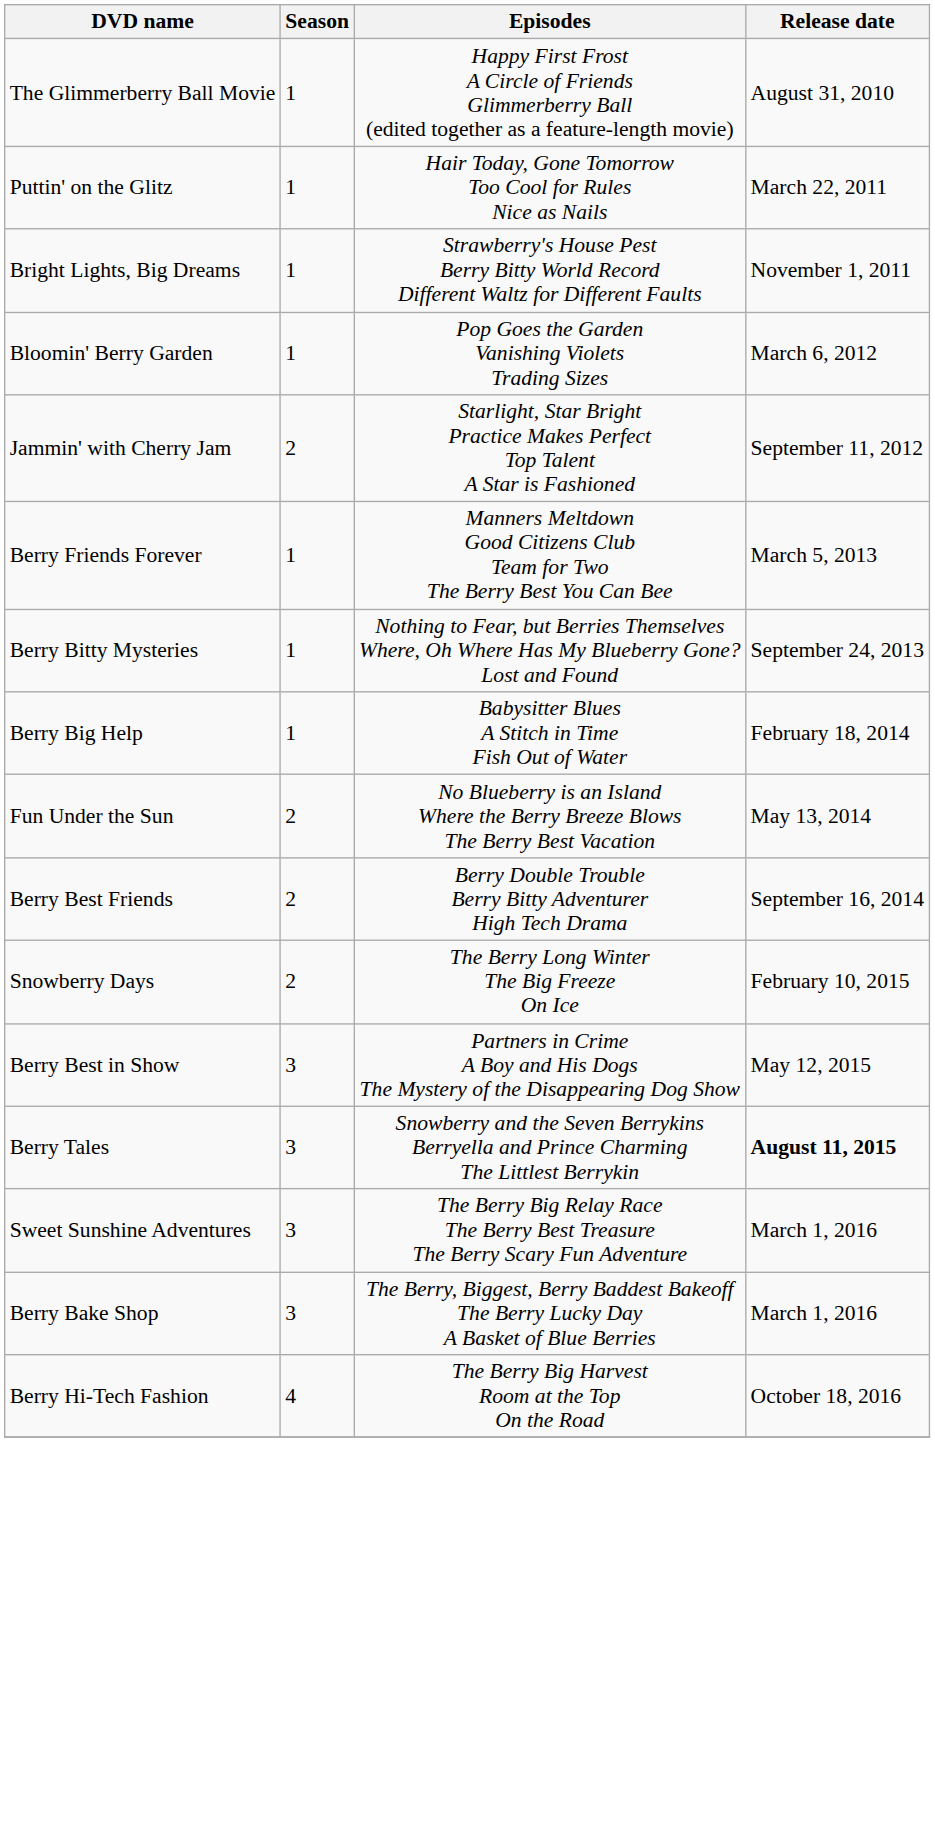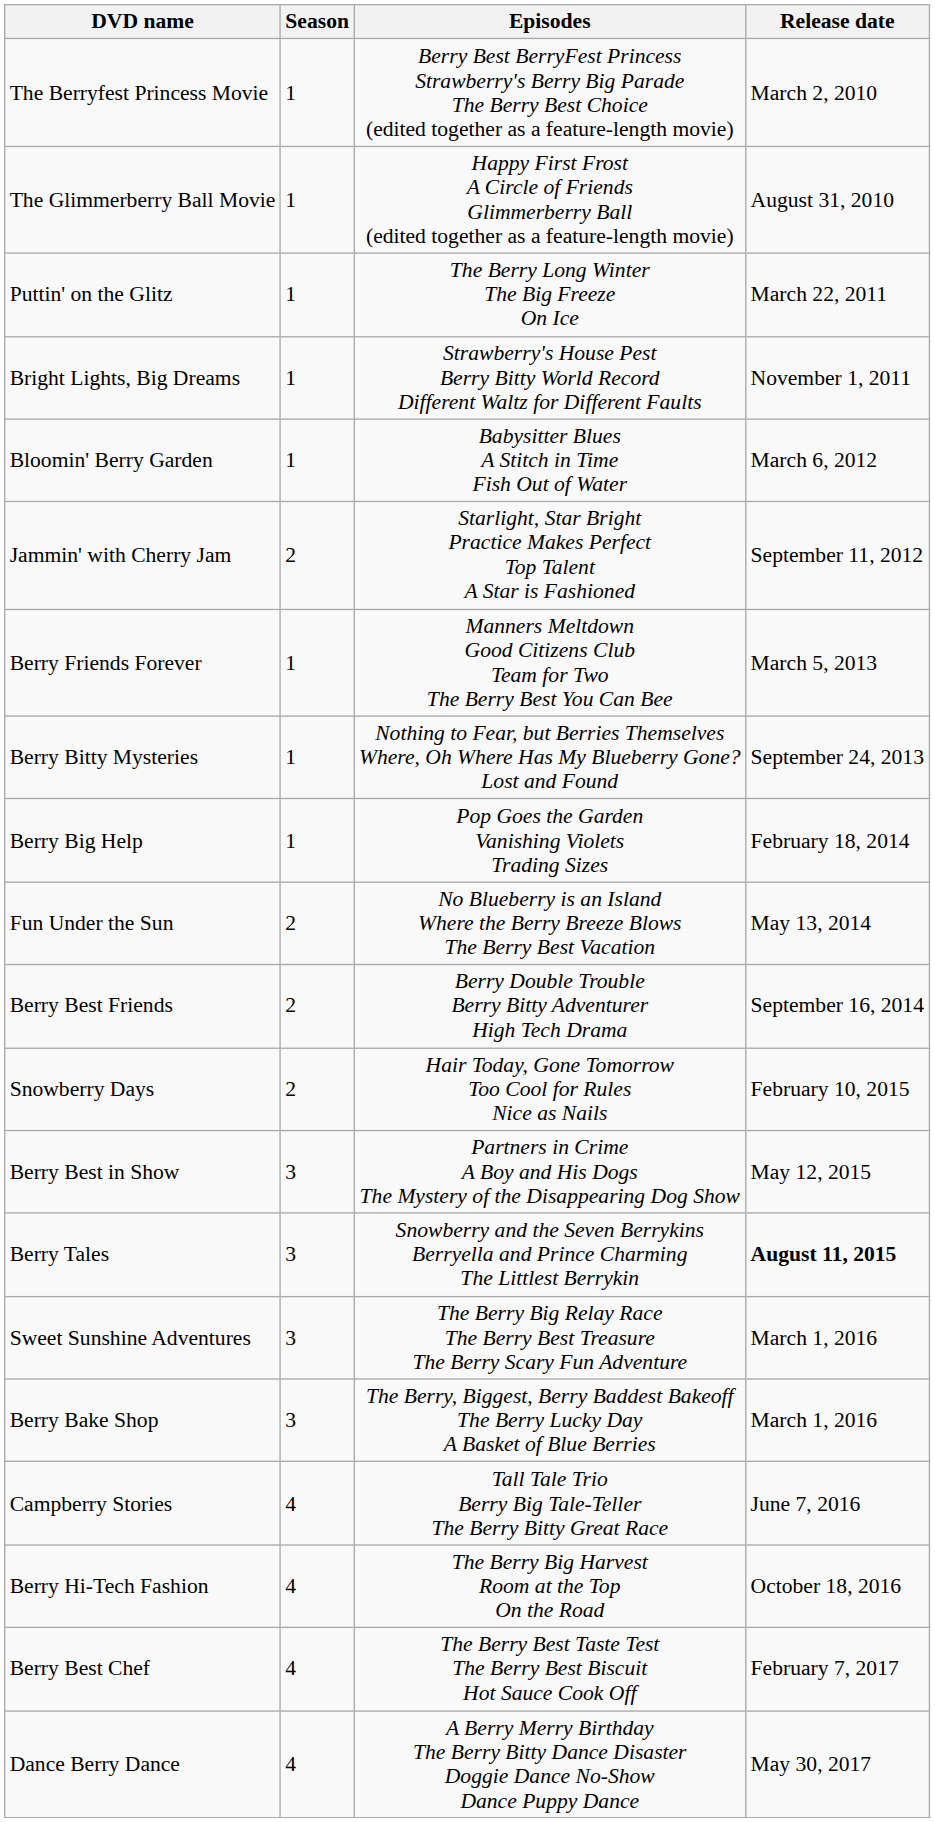+ row: The Berryfest Princess Movie | 1 | Berry Best BerryFest Princess Strawberry's Berry Big Parade The Berry Best Choice (edited together as a feature-length movie) | March 2, 2010
Puttin' on the Glitz | Episodes: Hair Today, Gone Tomorrow Too Cool for Rules Nice as Nails -> The Berry Long Winter The Big Freeze On Ice
Bloomin' Berry Garden | Episodes: Pop Goes the Garden Vanishing Violets Trading Sizes -> Babysitter Blues A Stitch in Time Fish Out of Water
Berry Big Help | Episodes: Babysitter Blues A Stitch in Time Fish Out of Water -> Pop Goes the Garden Vanishing Violets Trading Sizes
Snowberry Days | Episodes: The Berry Long Winter The Big Freeze On Ice -> Hair Today, Gone Tomorrow Too Cool for Rules Nice as Nails
+ row: Campberry Stories | 4 | Tall Tale Trio Berry Big Tale-Teller The Berry Bitty Great Race | June 7, 2016
+ row: Berry Best Chef | 4 | The Berry Best Taste Test The Berry Best Biscuit Hot Sauce Cook Off | February 7, 2017
+ row: Dance Berry Dance | 4 | A Berry Merry Birthday The Berry Bitty Dance Disaster Doggie Dance No-Show Dance Puppy Dance | May 30, 2017
